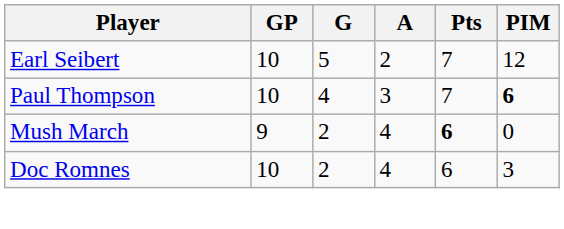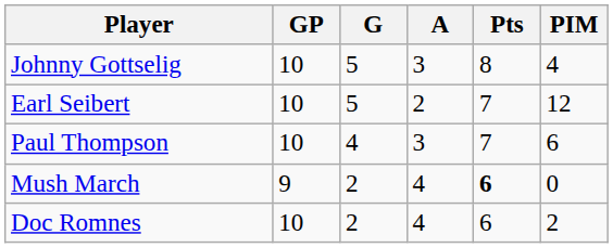+ row: Johnny Gottselig | 10 | 5 | 3 | 8 | 4
Paul Thompson | PIM: bold -> normal
Doc Romnes | PIM: 3 -> 2
